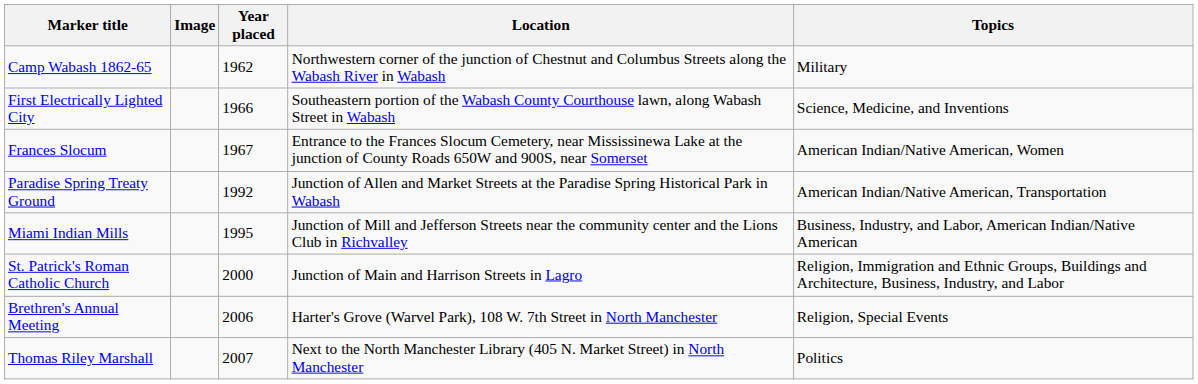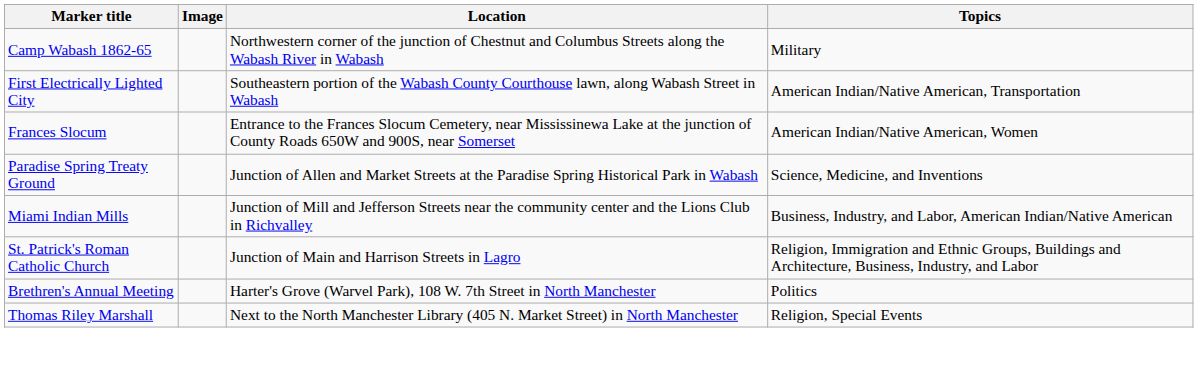- column: Year placed | 1962 | 1966 | 1967 | 1992 | 1995 | 2000 | 2006 | 2007
First Electrically Lighted City | Topics: Science, Medicine, and Inventions -> American Indian/Native American, Transportation
Paradise Spring Treaty Ground | Topics: American Indian/Native American, Transportation -> Science, Medicine, and Inventions
Brethren's Annual Meeting | Topics: Religion, Special Events -> Politics
Thomas Riley Marshall | Topics: Politics -> Religion, Special Events
